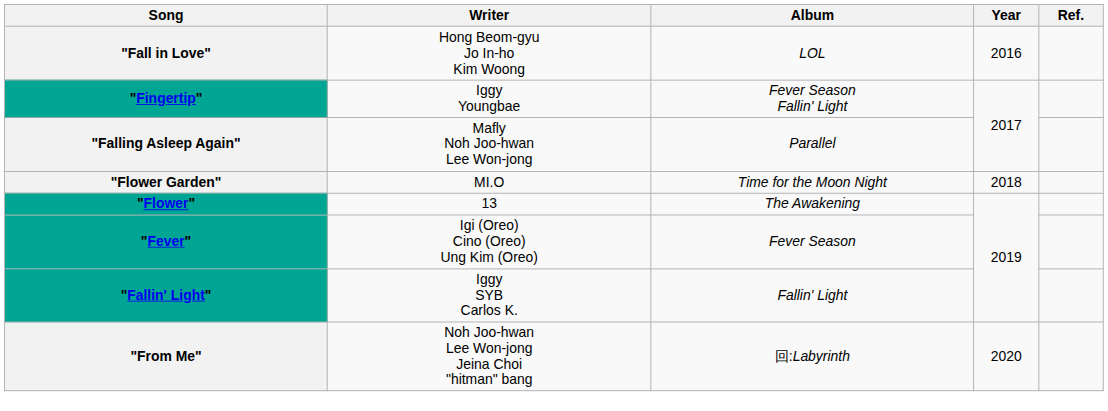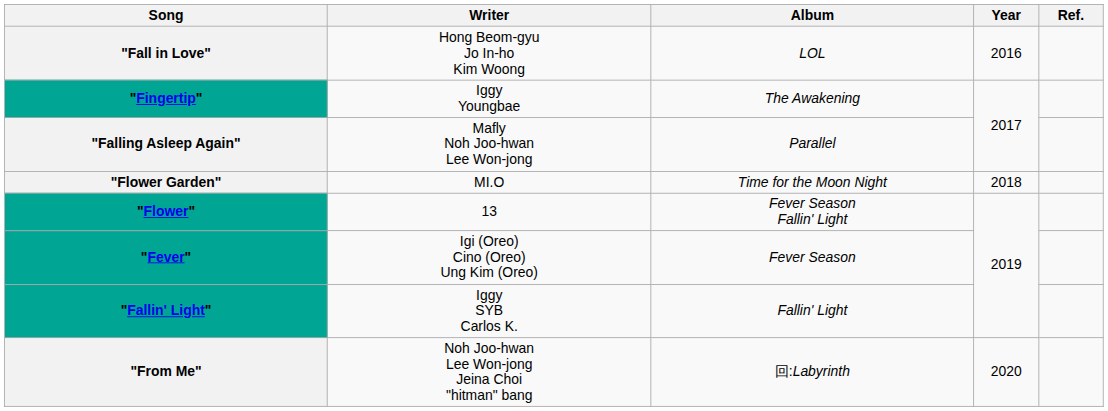"Fingertip" | Album: Fever Season Fallin' Light -> The Awakening
"Flower" | Album: The Awakening -> Fever Season Fallin' Light
